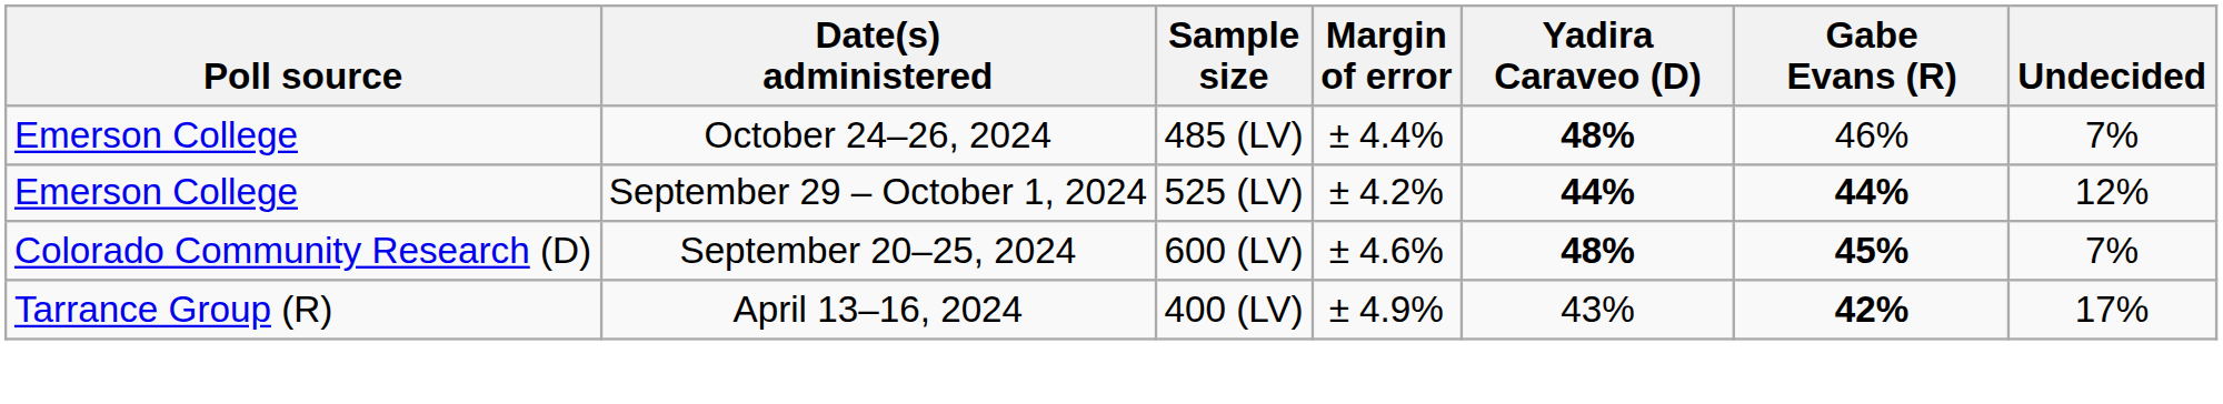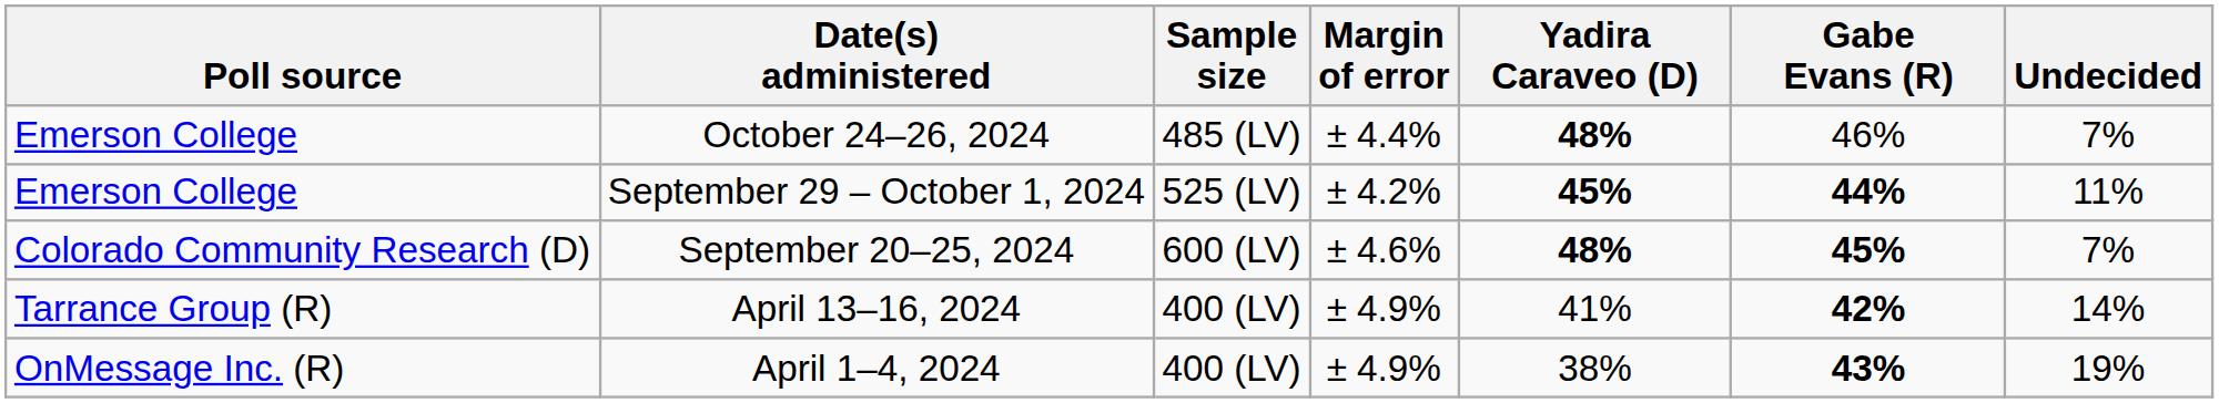September 29 – October 1, 2024 | Yadira Caraveo (D): 44% -> 45%
September 29 – October 1, 2024 | Undecided: 12% -> 11%
April 13–16, 2024 | Yadira Caraveo (D): 43% -> 41%
April 13–16, 2024 | Undecided: 17% -> 14%
+ row: OnMessage Inc. (R) | April 1–4, 2024 | 400 (LV) | ± 4.9% | 38% | 43% | 19%
